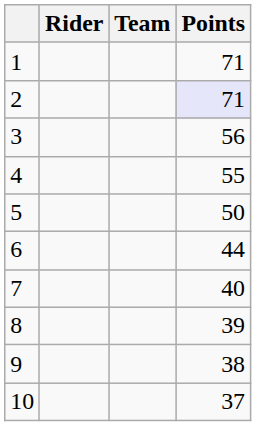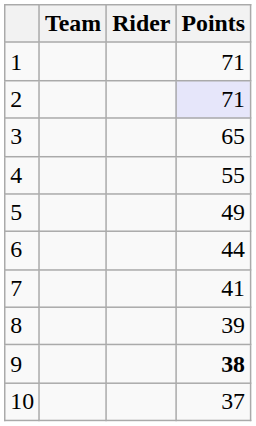columns swapped: Rider <-> Team
3 | Points: 56 -> 65
5 | Points: 50 -> 49
7 | Points: 40 -> 41
9 | Points: normal -> bold
